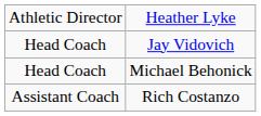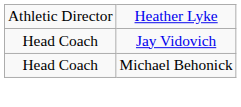- row: Assistant Coach | Rich Costanzo
